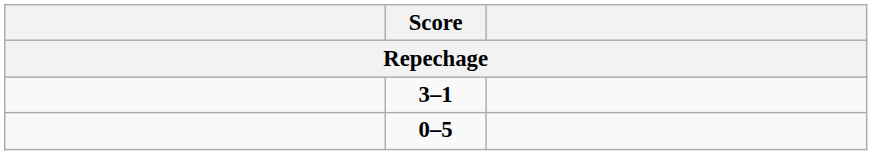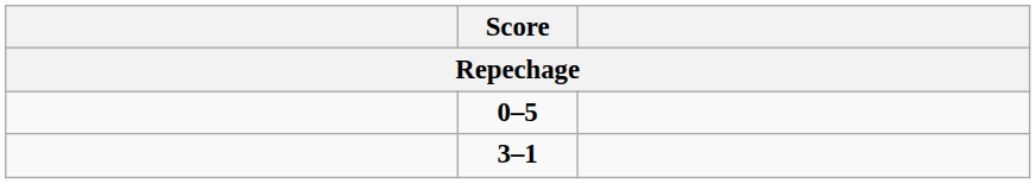rows swapped: 0–5 <-> 3–1
